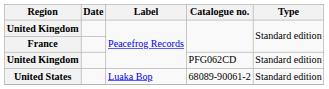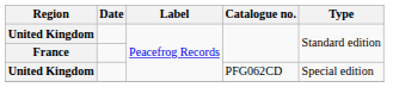United Kingdom / PFG062CD | Type: Standard edition -> Special edition
- row: United States | Luaka Bop | 68089-90061-2 | Standard edition
